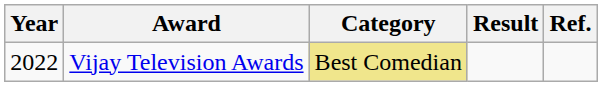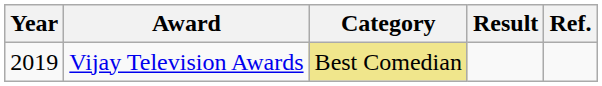Vijay Television Awards | Year: 2022 -> 2019
